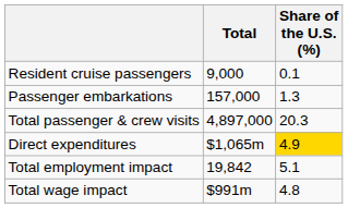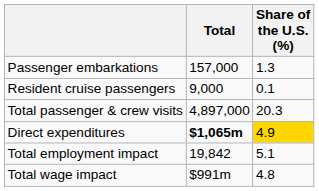rows swapped: Passenger embarkations <-> Resident cruise passengers
Direct expenditures | Total: normal -> bold
